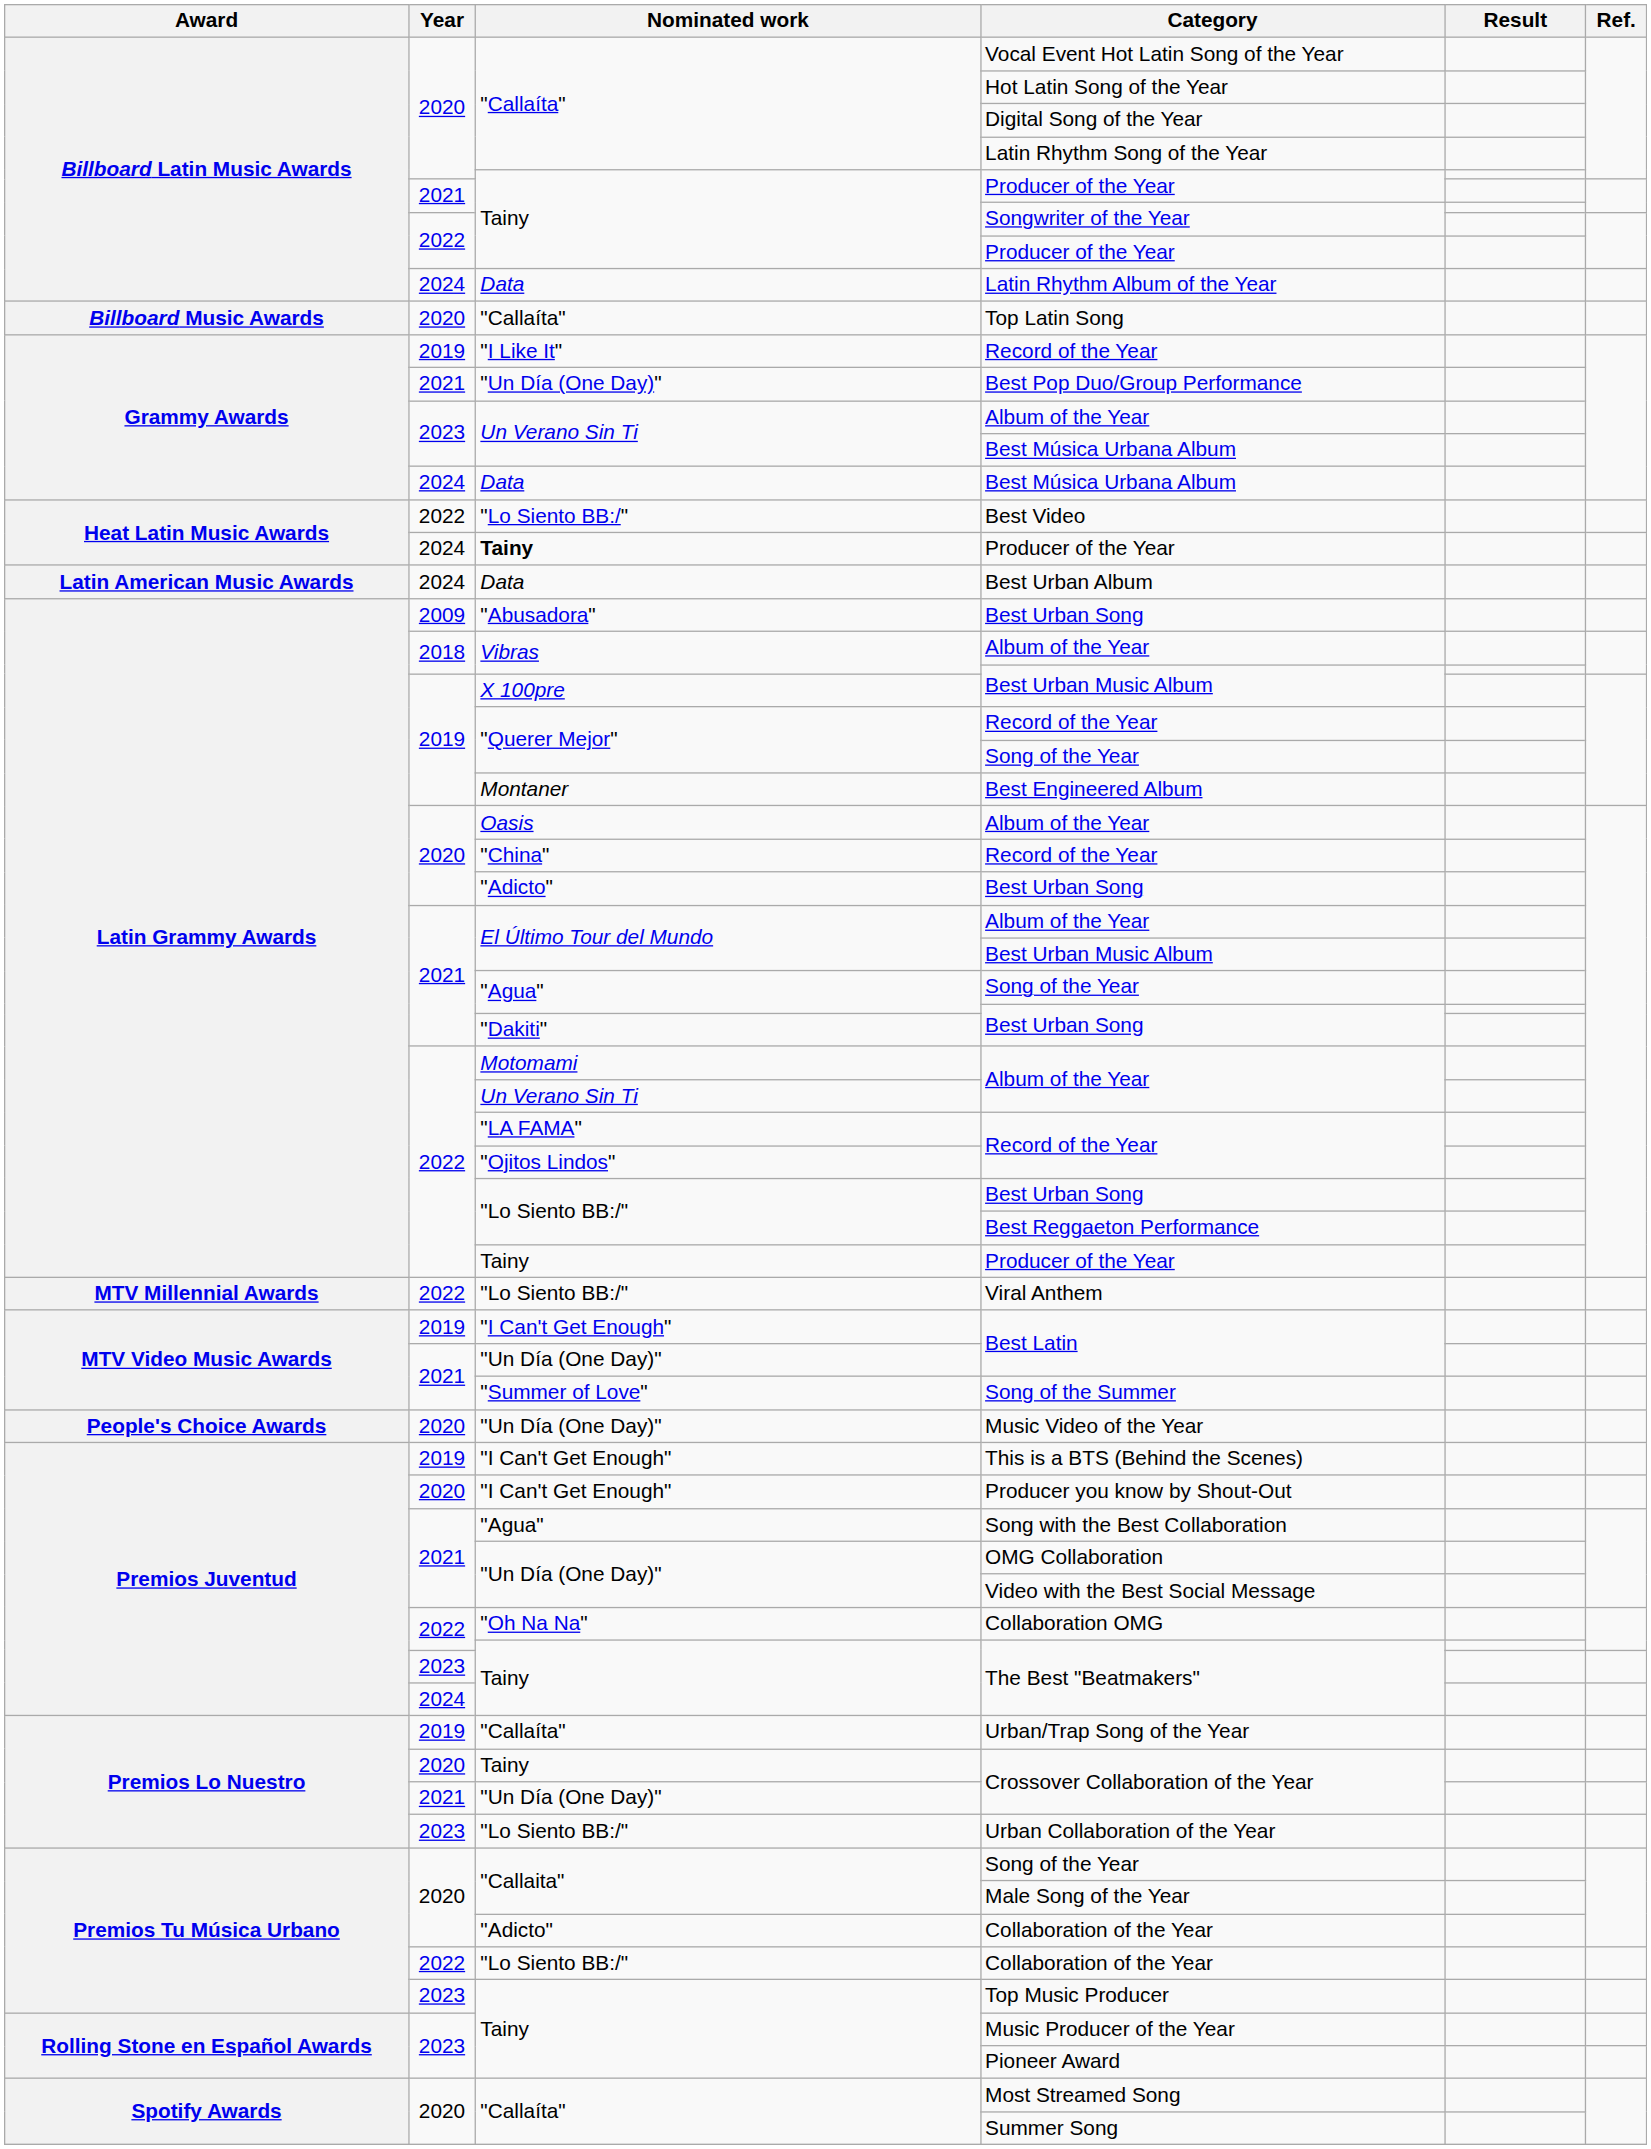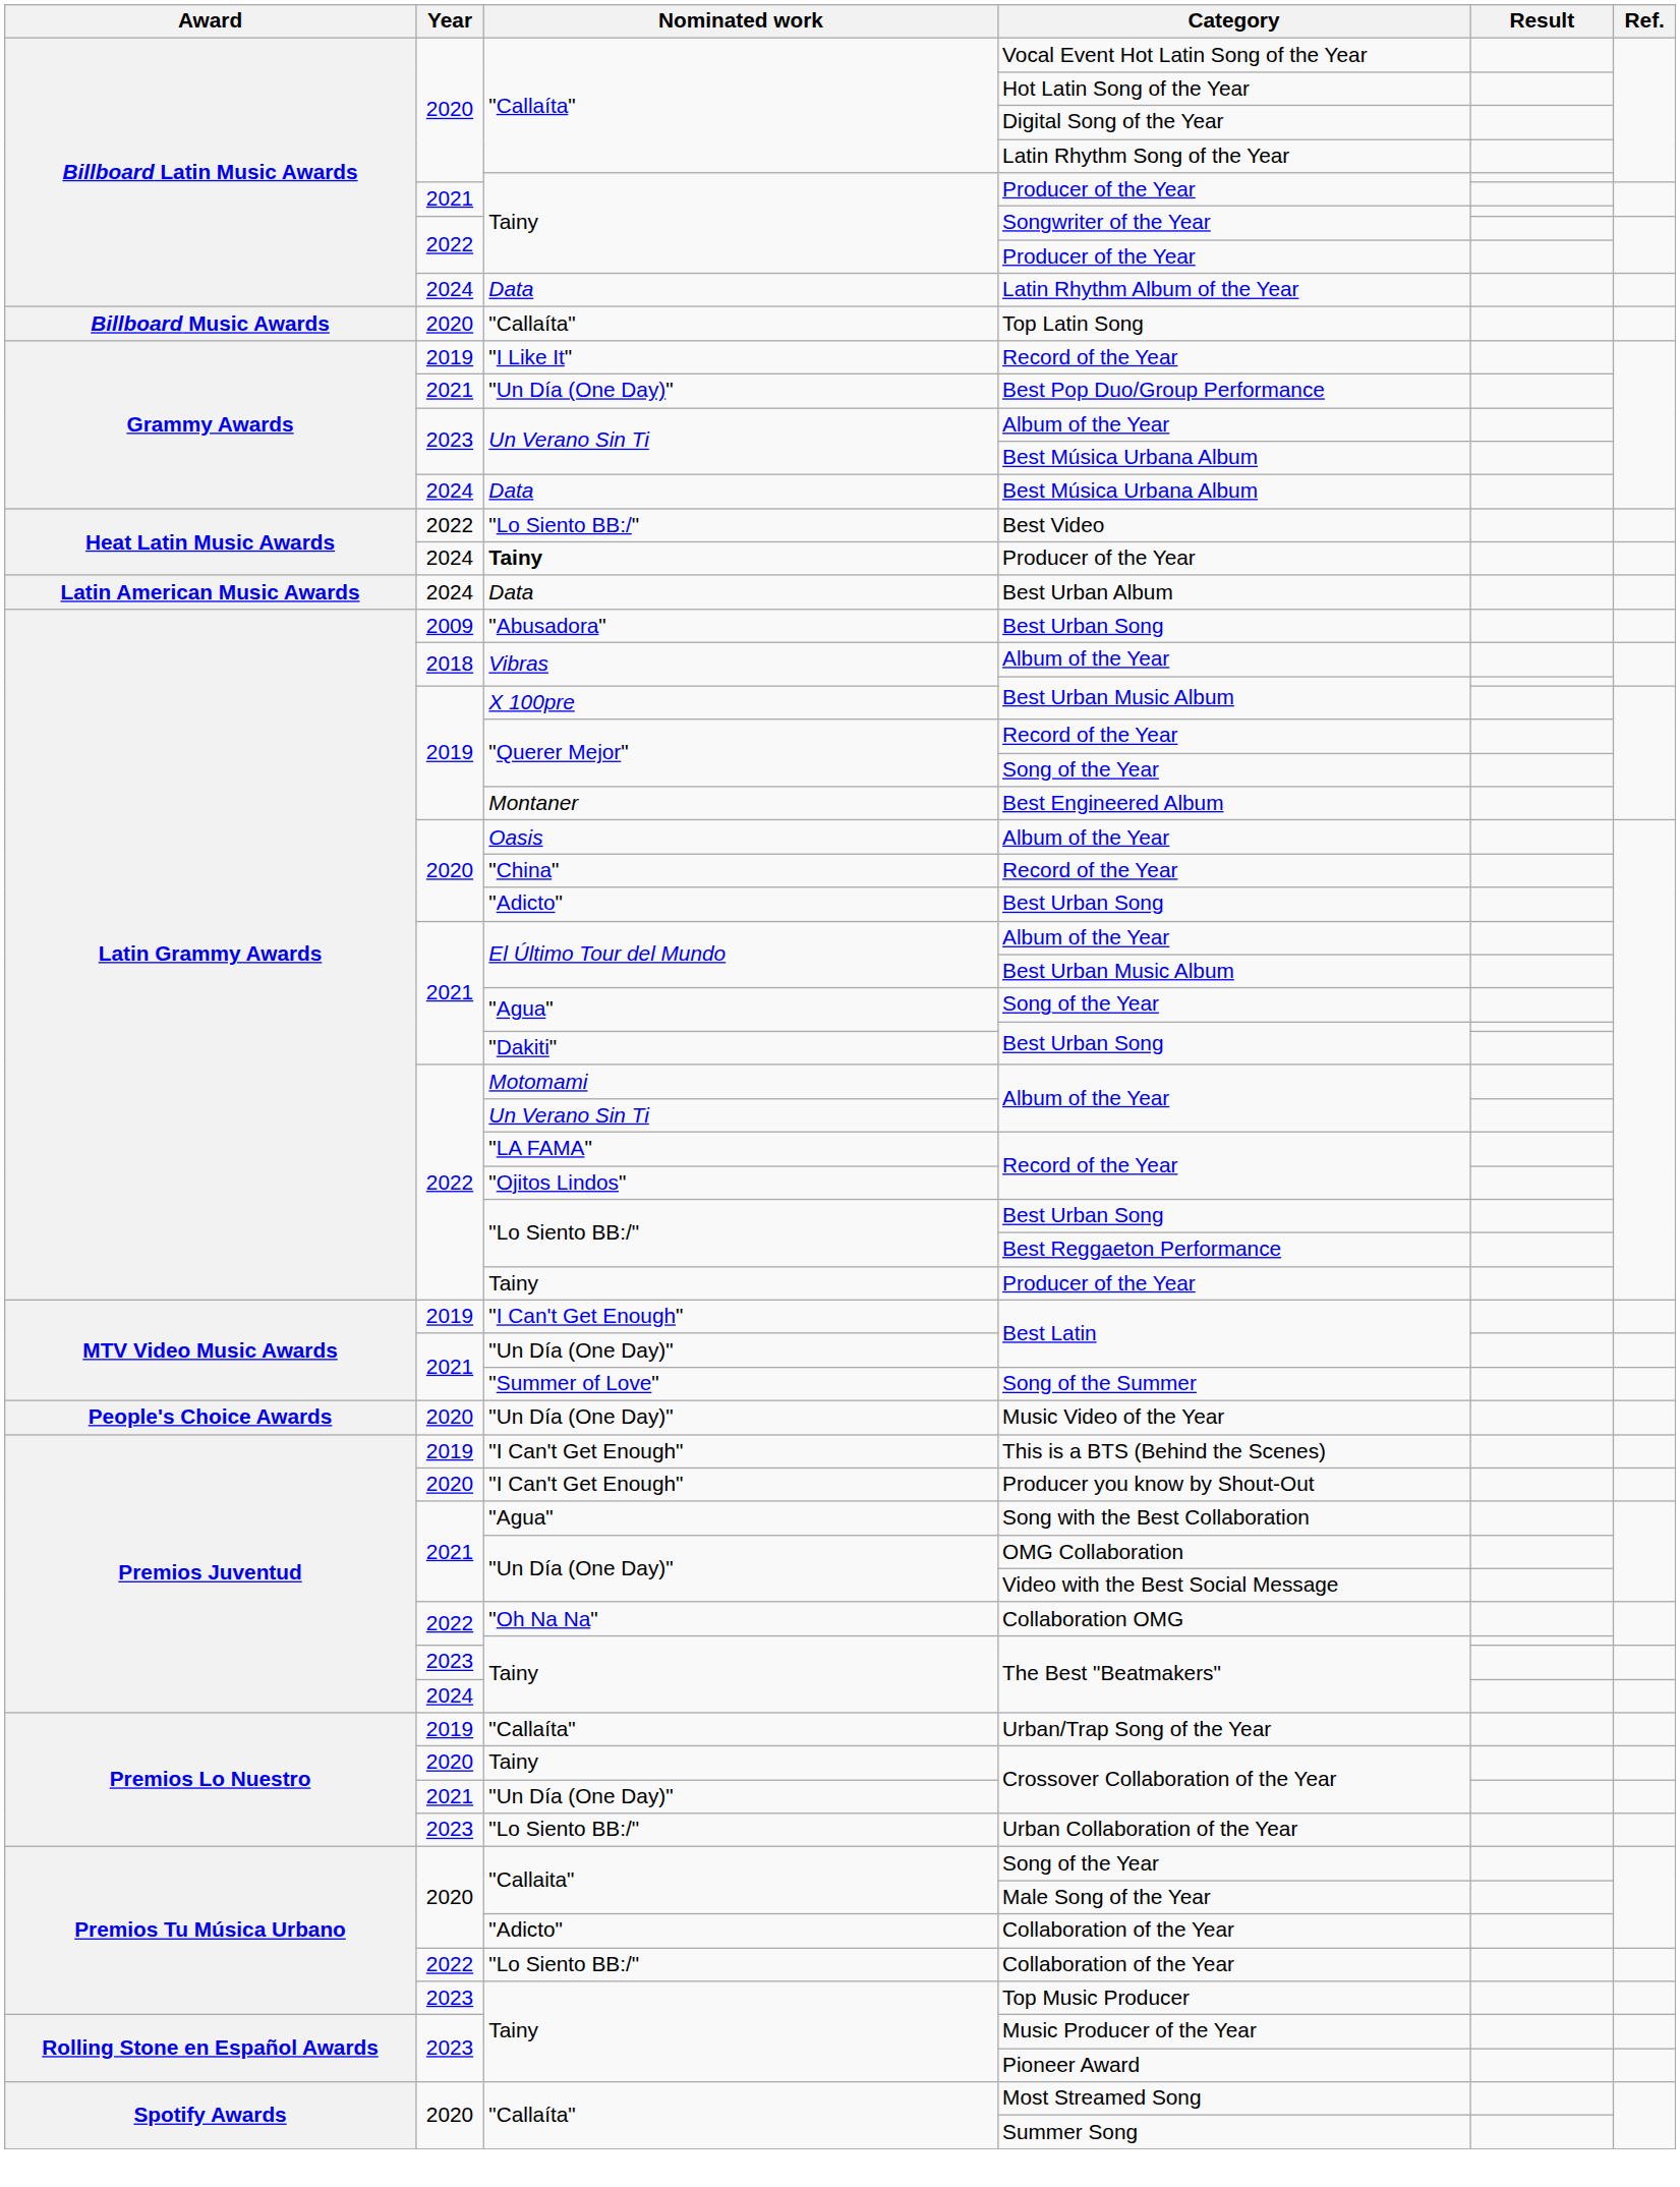- row: MTV Millennial Awards | 2022 | "Lo Siento BB:/" | Viral Anthem
